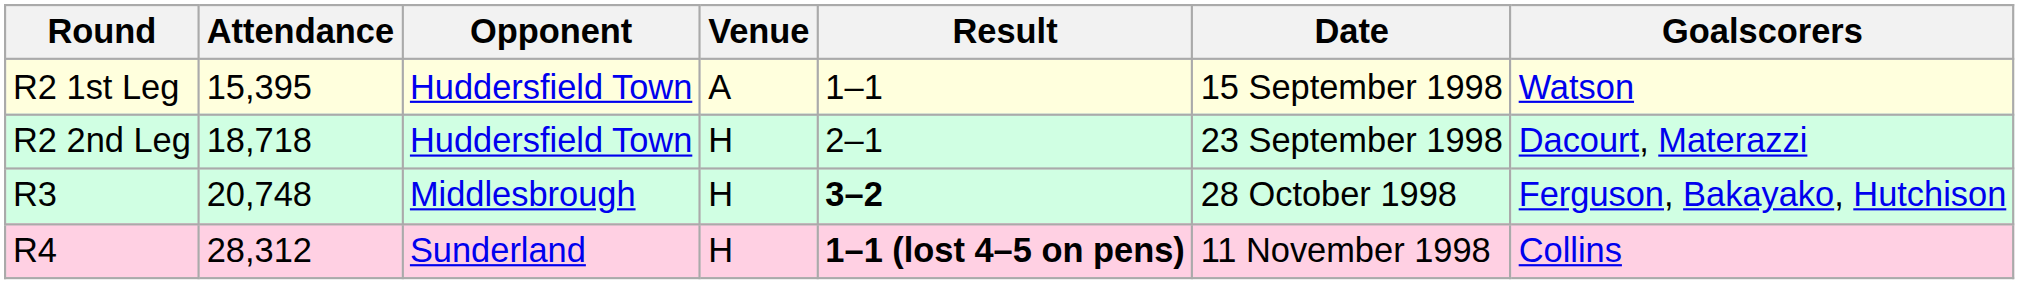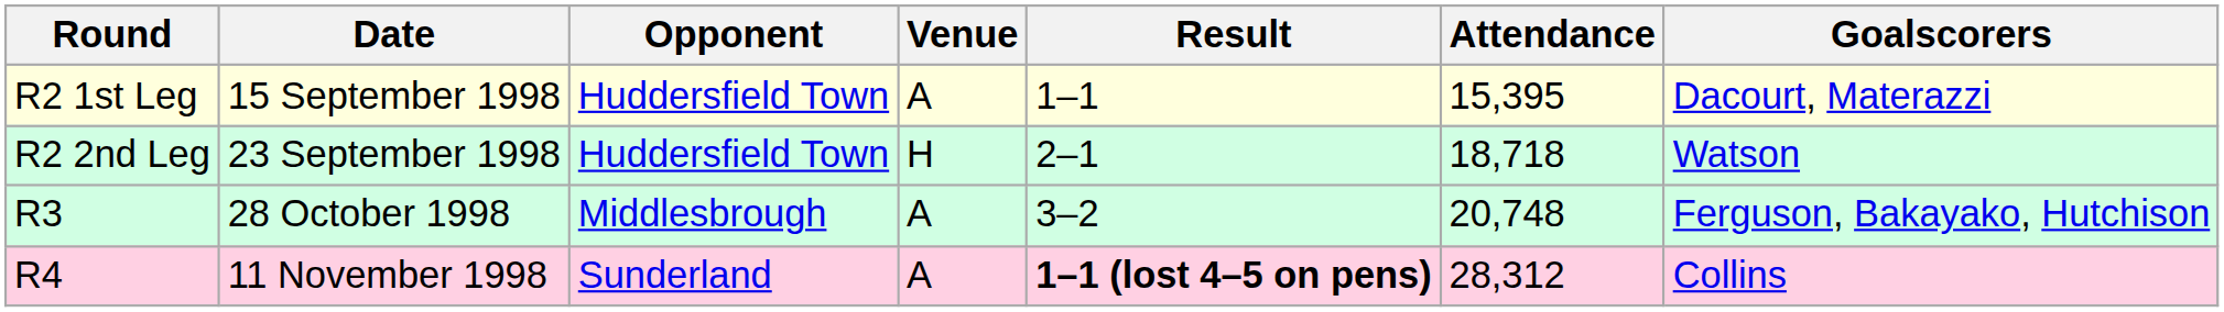columns swapped: Date <-> Attendance
R2 1st Leg | Goalscorers: Watson -> Dacourt, Materazzi
R2 2nd Leg | Goalscorers: Dacourt, Materazzi -> Watson
R3 | Venue: H -> A
R3 | Result: bold -> normal
R4 | Venue: H -> A
